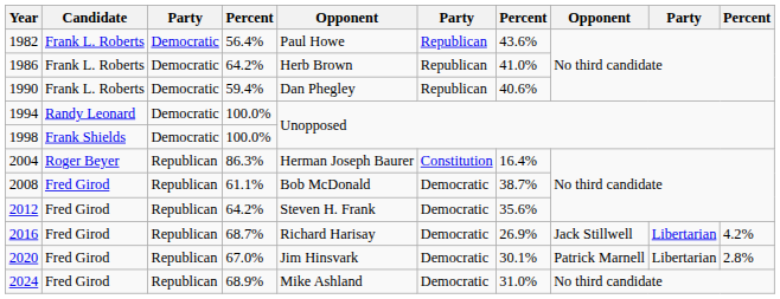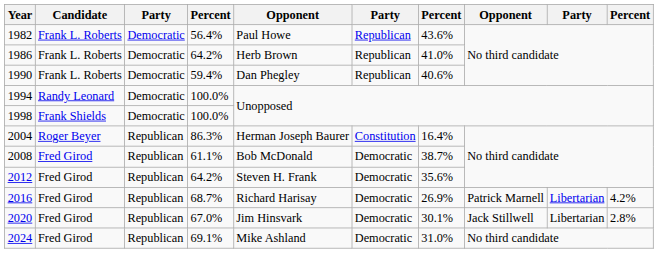2016 | column 8: Jack Stillwell -> Patrick Marnell
2020 | column 8: Patrick Marnell -> Jack Stillwell
2024 | column 4: 68.9% -> 69.1%
